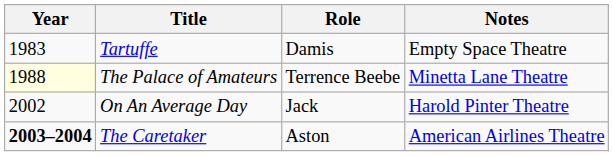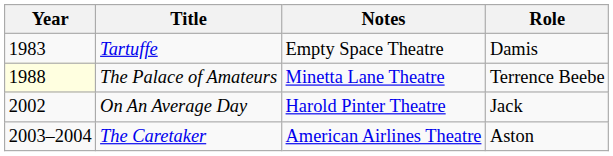columns swapped: Role <-> Notes
The Caretaker | Year: bold -> normal
